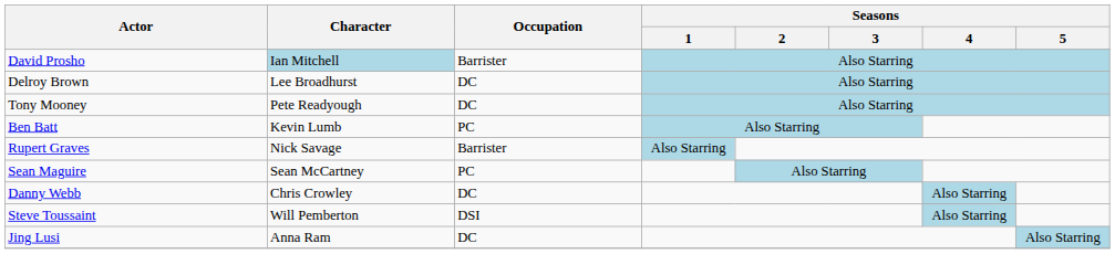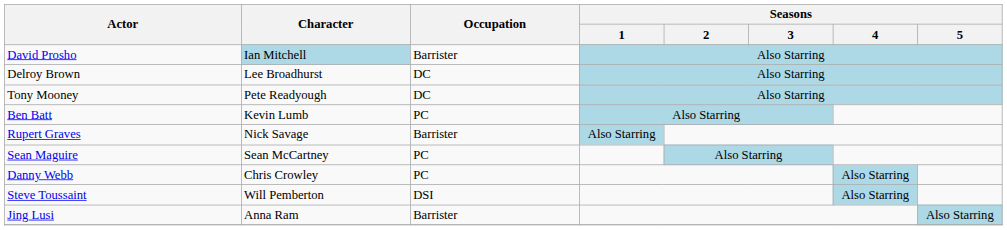Danny Webb | Occupation: DC -> PC
Jing Lusi | Occupation: DC -> Barrister
